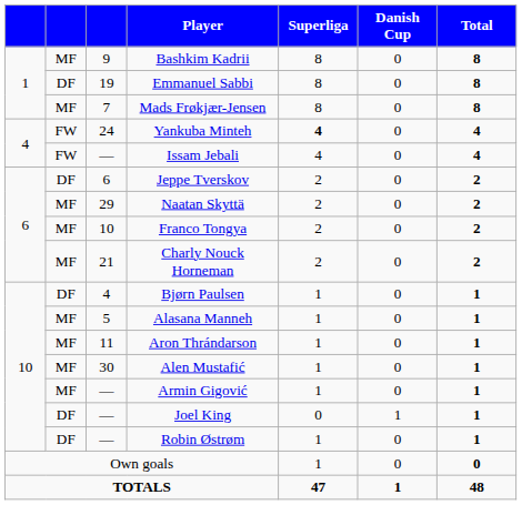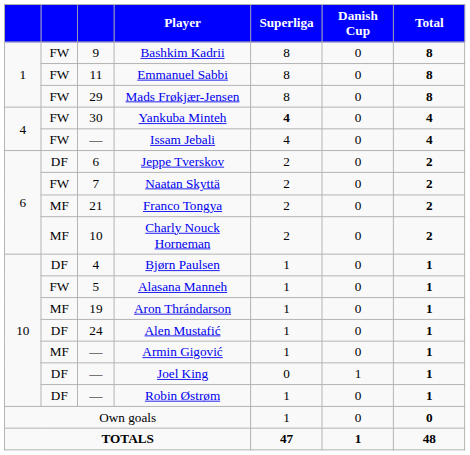Bashkim Kadrii | column 2: MF -> FW
Emmanuel Sabbi | column 2: DF -> FW
Emmanuel Sabbi | column 3: 19 -> 11
Mads Frøkjær-Jensen | column 2: MF -> FW
Mads Frøkjær-Jensen | column 3: 7 -> 29
Yankuba Minteh | column 3: 24 -> 30
Naatan Skyttä | column 2: MF -> FW
Naatan Skyttä | column 3: 29 -> 7
Franco Tongya | column 3: 10 -> 21
Charly Nouck Horneman | column 3: 21 -> 10
Alasana Manneh | column 2: MF -> FW
Aron Thrándarson | column 3: 11 -> 19
Alen Mustafić | column 2: MF -> DF
Alen Mustafić | column 3: 30 -> 24
